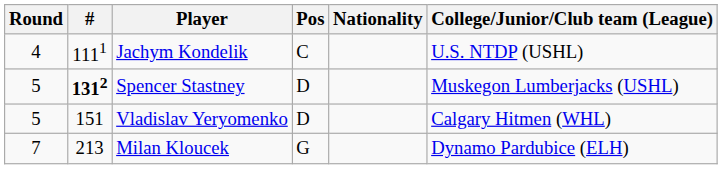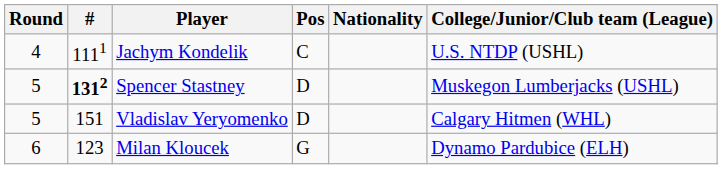Milan Kloucek | Round: 7 -> 6
Milan Kloucek | #: 213 -> 123
